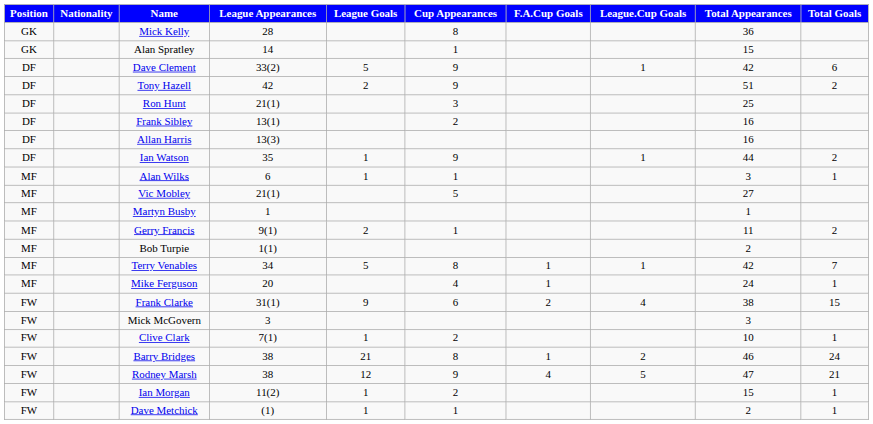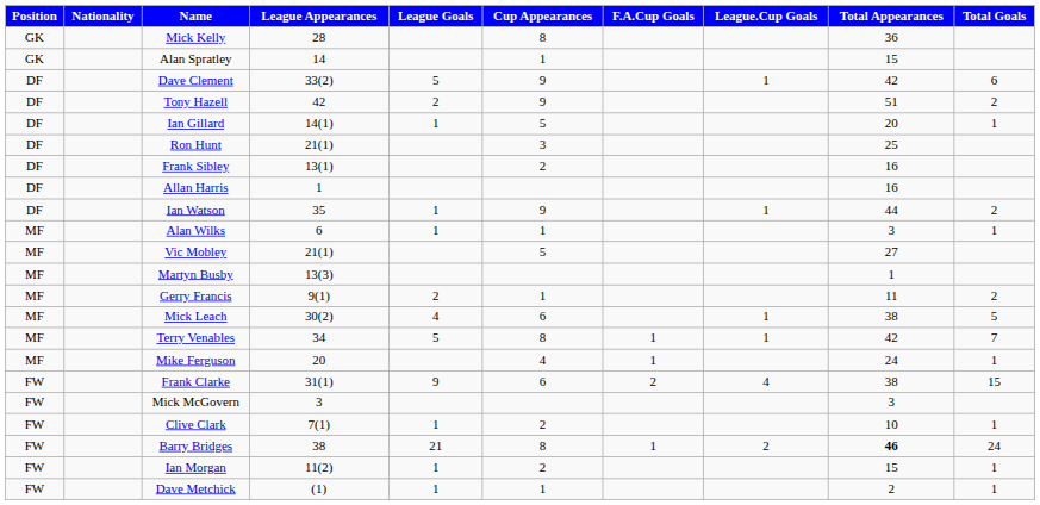+ row: DF | Ian Gillard | 14(1) | 1 | 5 | 20 | 1
Allan Harris | League Appearances: 13(3) -> 1
Martyn Busby | League Appearances: 1 -> 13(3)
+ row: MF | Mick Leach | 30(2) | 4 | 6 | 1 | 38 | 5
- row: MF | Bob Turpie | 1(1) | 2
Barry Bridges | Total Appearances: normal -> bold
- row: FW | Rodney Marsh | 38 | 12 | 9 | 4 | 5 | 47 | 21
